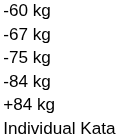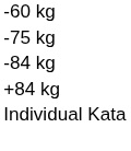- row: -67 kg
